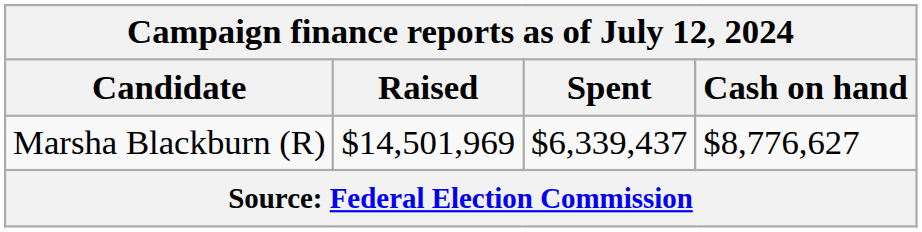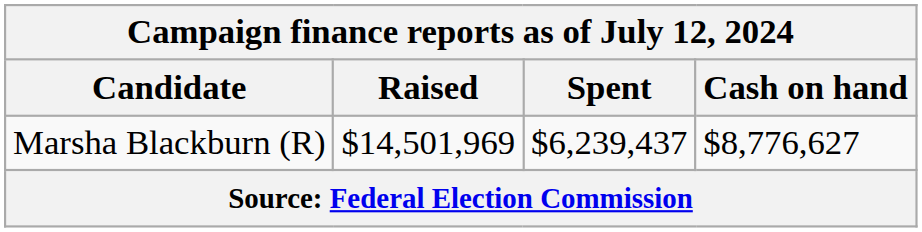Marsha Blackburn (R) | Spent: $6,339,437 -> $6,239,437
